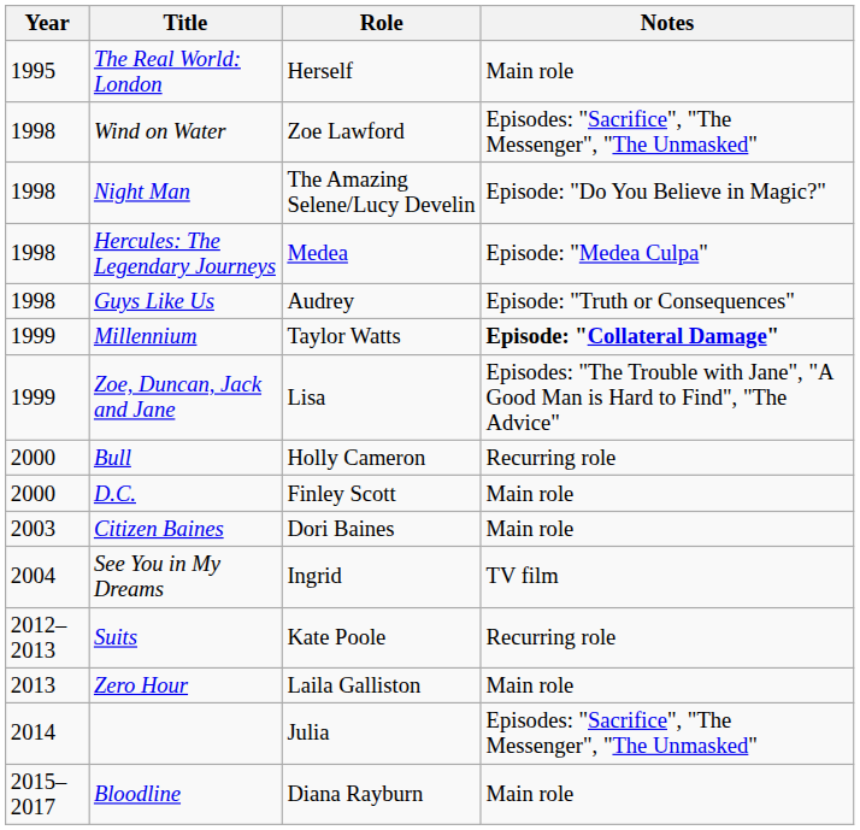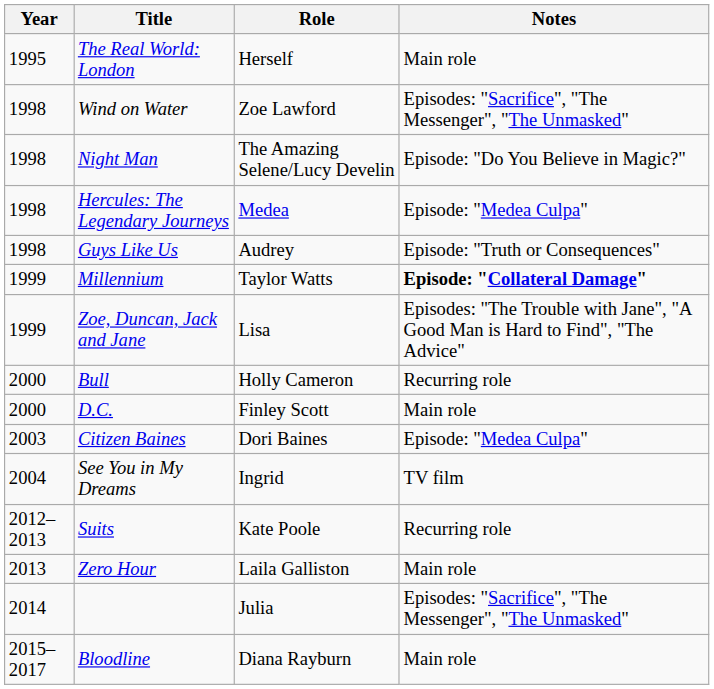Citizen Baines | Notes: Main role -> Episode: "Medea Culpa"
